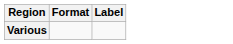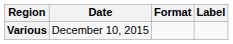+ column: Date | December 10, 2015
